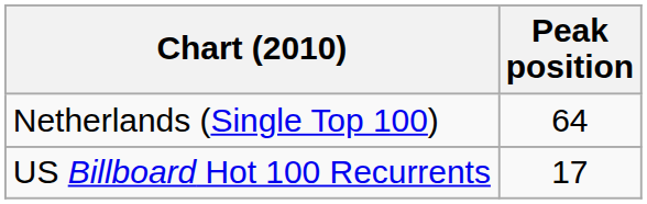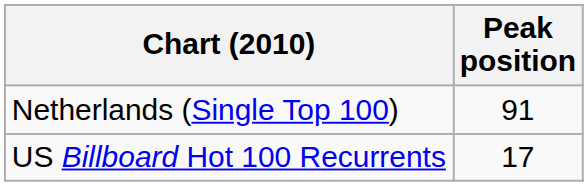Netherlands (Single Top 100) | Peak position: 64 -> 91
